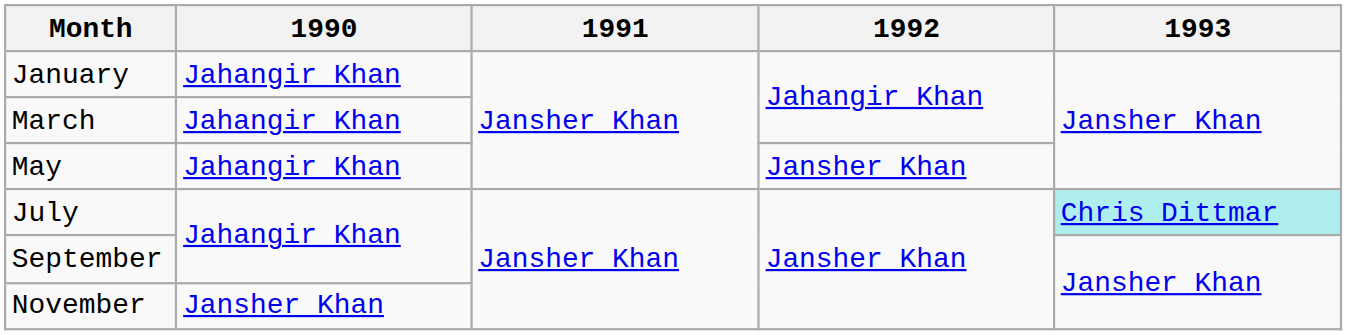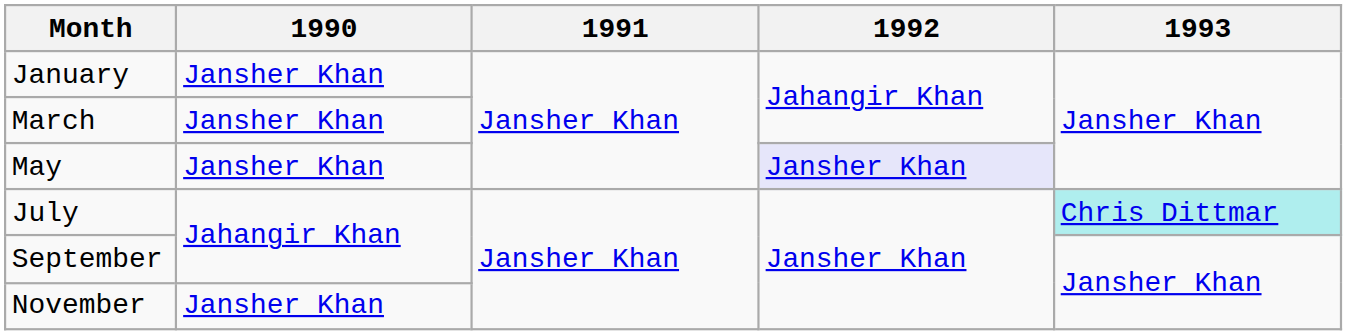January | 1990: Jahangir Khan -> Jansher Khan
March | 1990: Jahangir Khan -> Jansher Khan
May | 1990: Jahangir Khan -> Jansher Khan
May | 1992: no background -> lavender background
